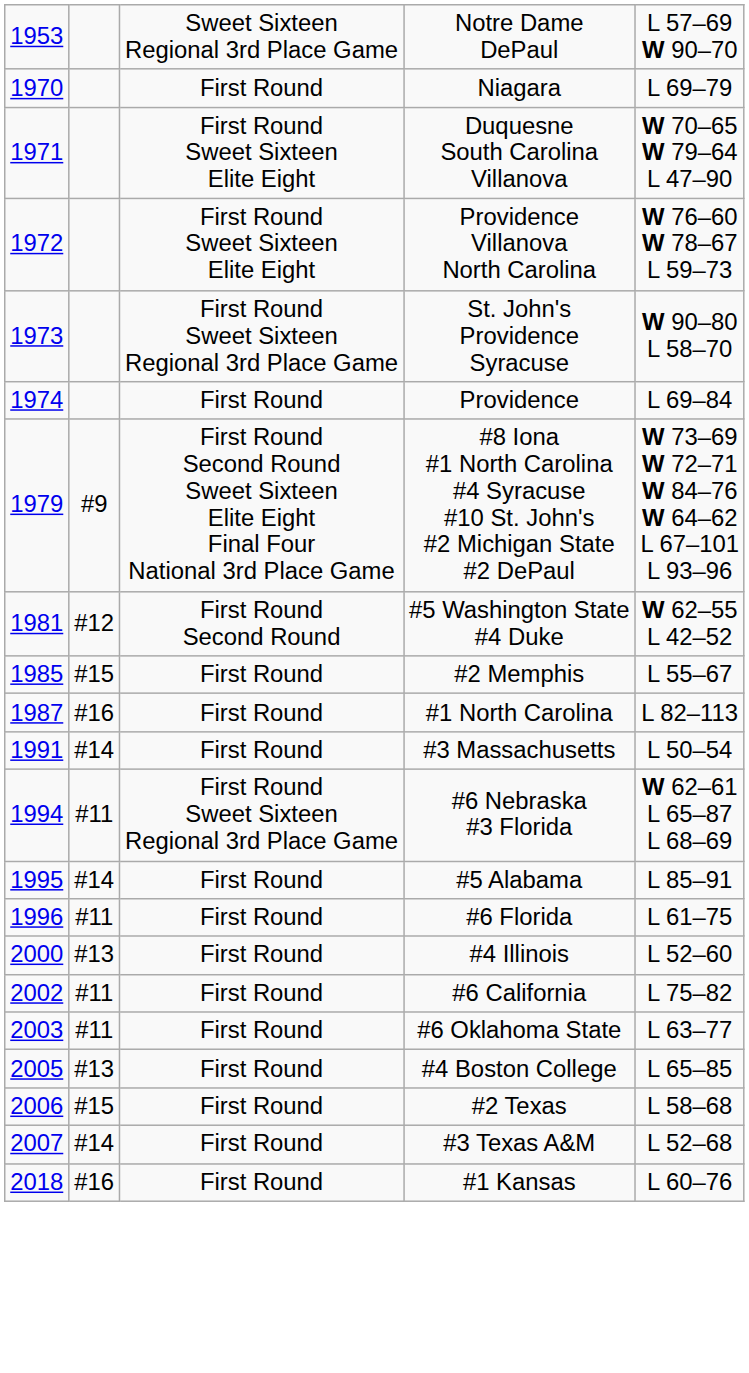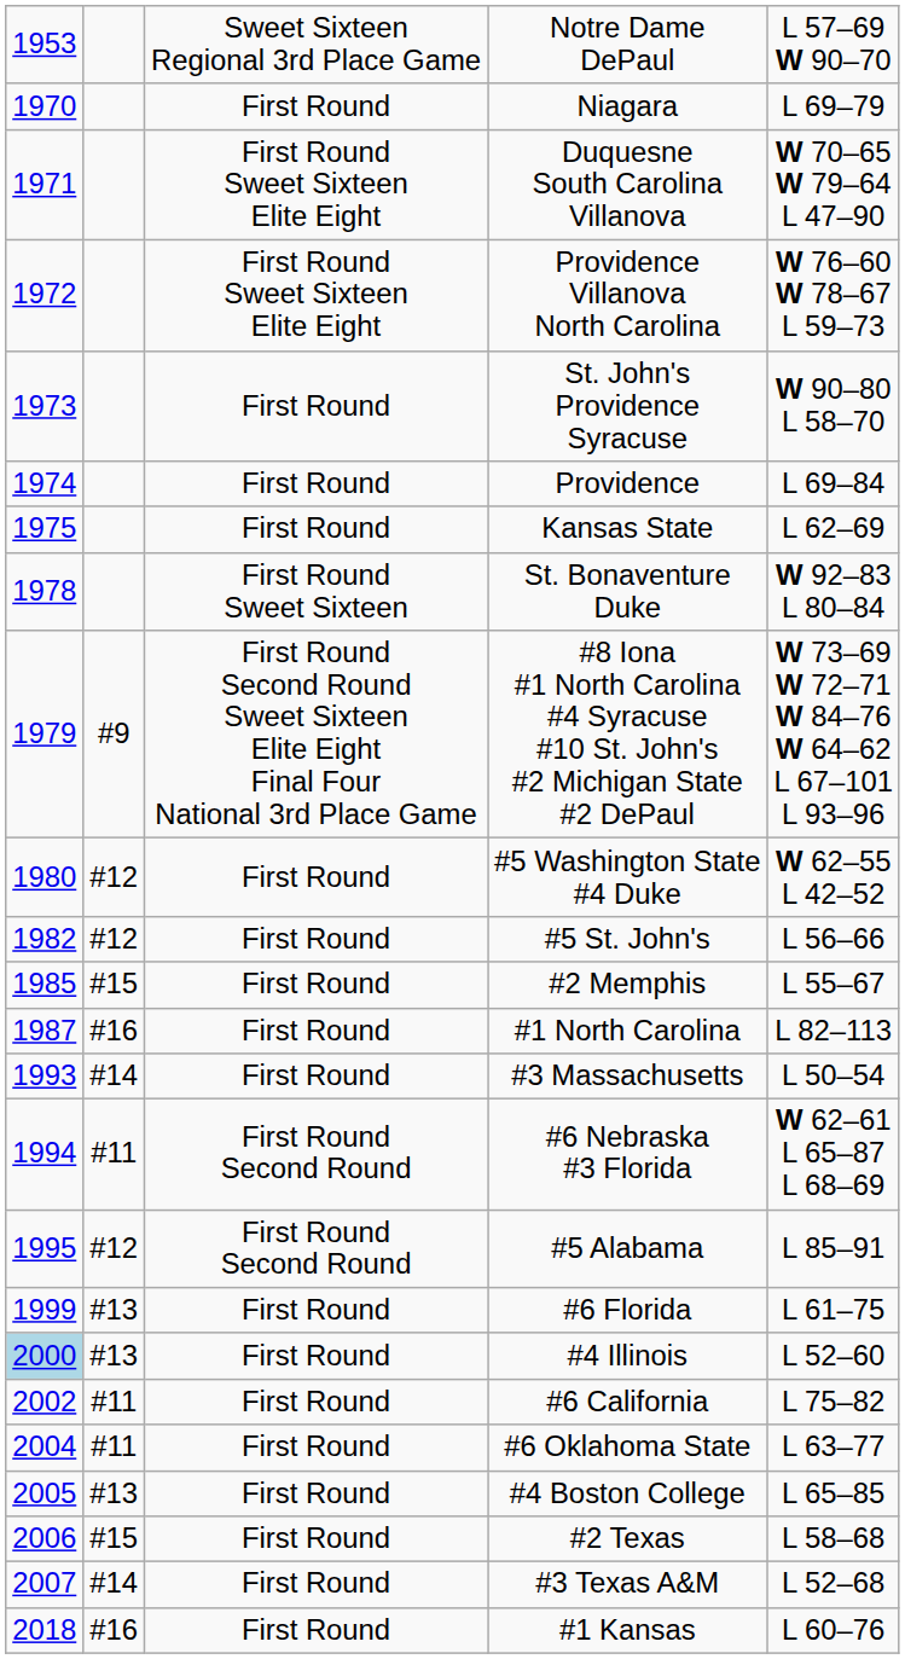St. John's Providence Syracuse | column 3: First Round Sweet Sixteen Regional 3rd Place Game -> First Round
+ row: 1975 | First Round | Kansas State | L 62–69
+ row: 1978 | First Round Sweet Sixteen | St. Bonaventure Duke | W 92–83 L 80–84
#5 Washington State #4 Duke | column 1: 1981 -> 1980
#5 Washington State #4 Duke | column 3: First Round Second Round -> First Round
+ row: 1982 | #12 | First Round | #5 St. John's | L 56–66
#3 Massachusetts | column 1: 1991 -> 1993
#6 Nebraska #3 Florida | column 3: First Round Sweet Sixteen Regional 3rd Place Game -> First Round Second Round
#5 Alabama | column 2: #14 -> #12
#5 Alabama | column 3: First Round -> First Round Second Round
#6 Florida | column 1: 1996 -> 1999
#6 Florida | column 2: #11 -> #13
#4 Illinois | column 1: no background -> lightblue background
#6 Oklahoma State | column 1: 2003 -> 2004
